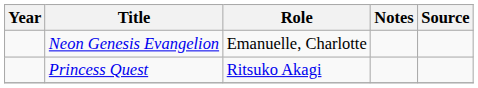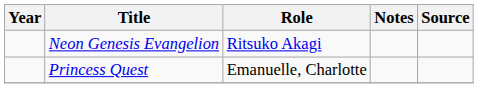Neon Genesis Evangelion | Role: Emanuelle, Charlotte -> Ritsuko Akagi
Princess Quest | Role: Ritsuko Akagi -> Emanuelle, Charlotte
